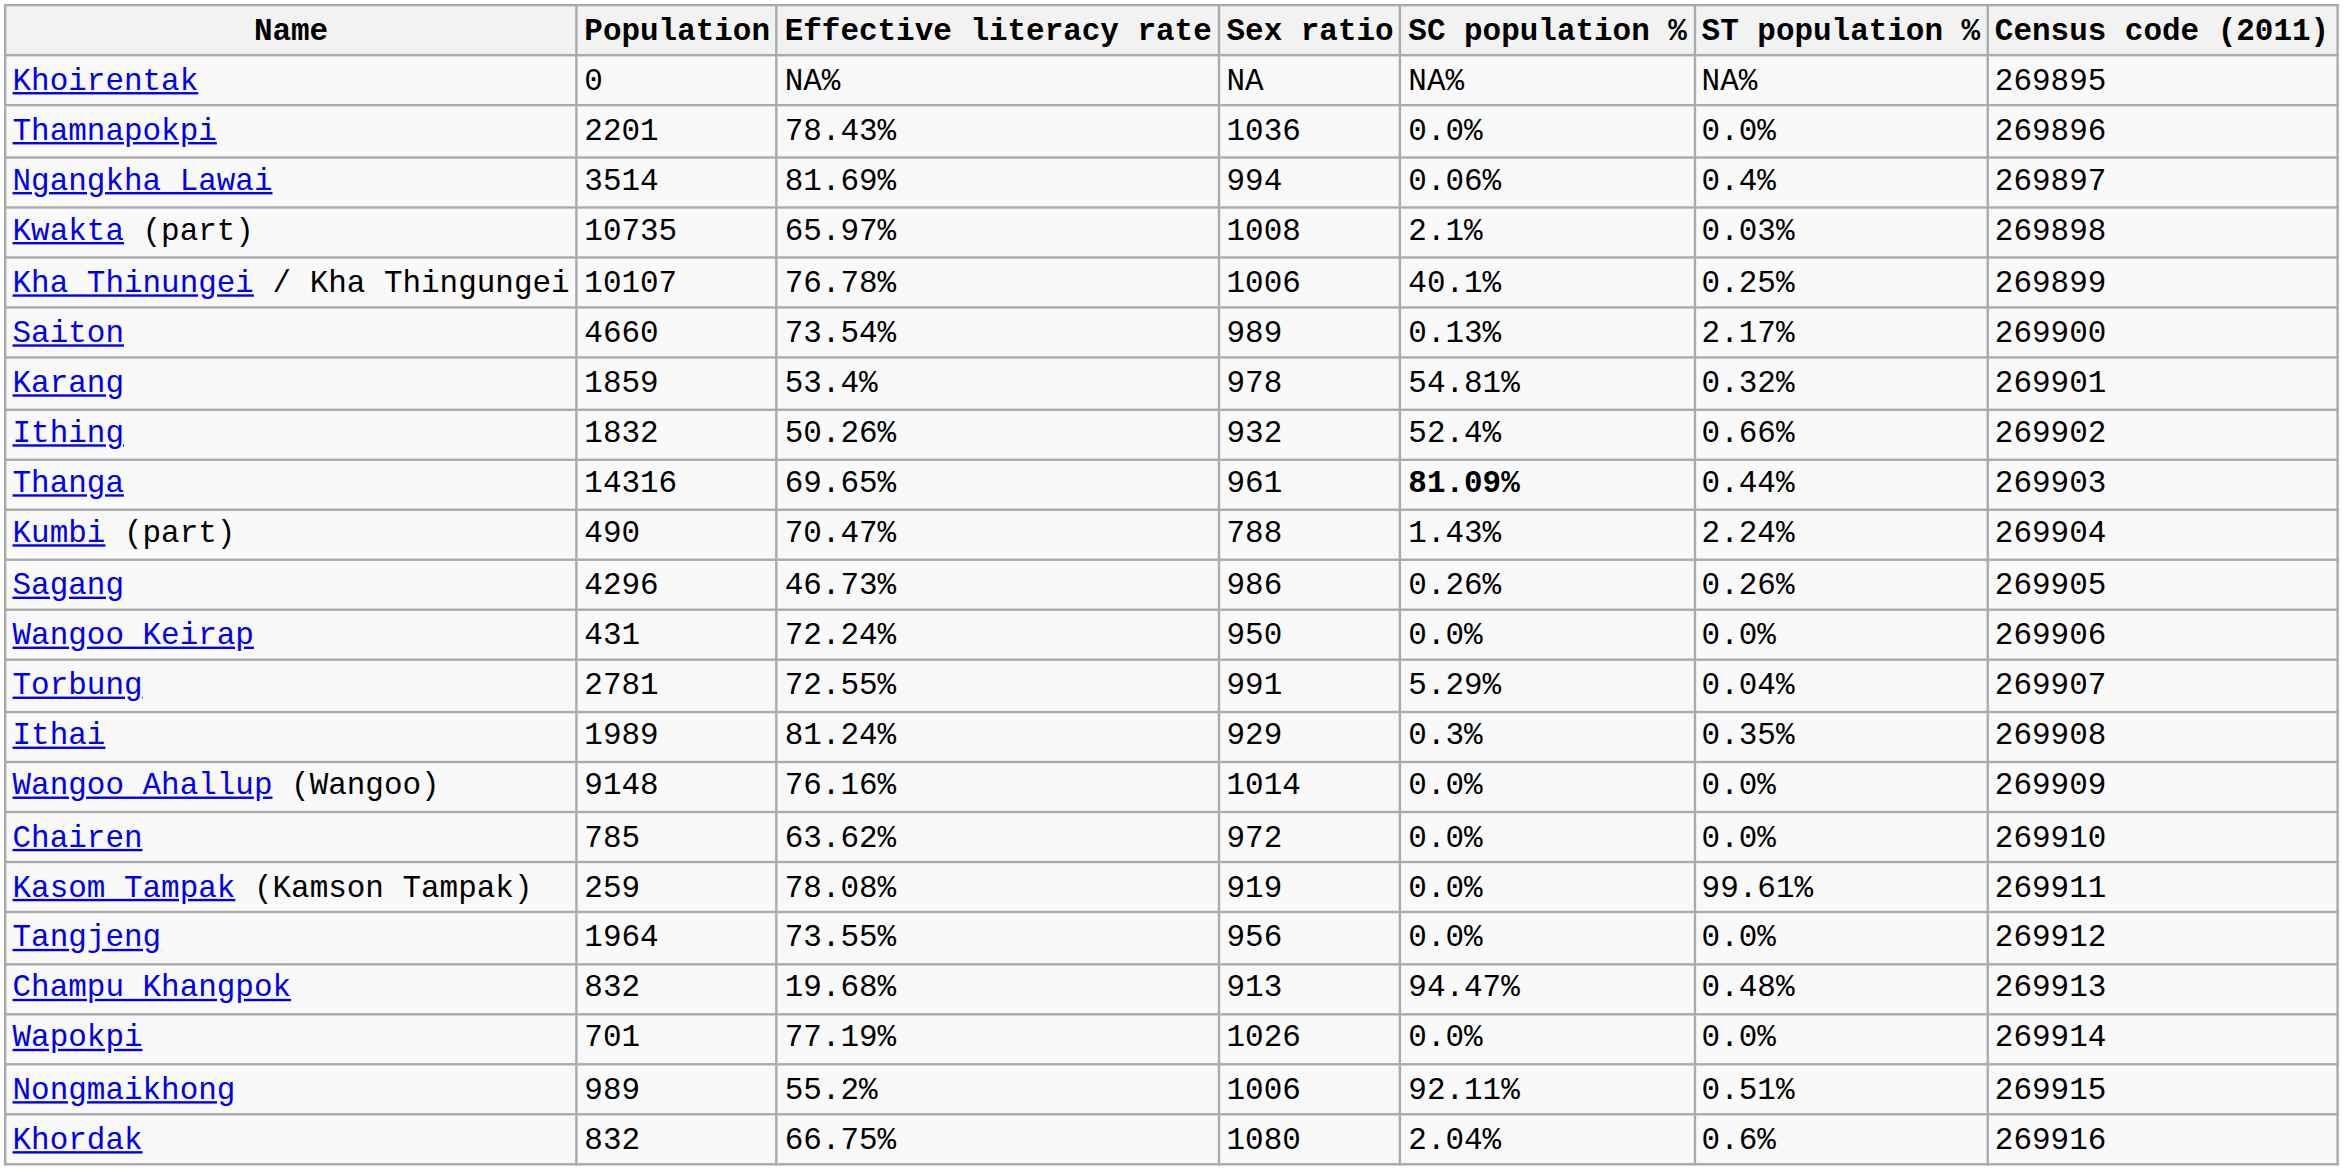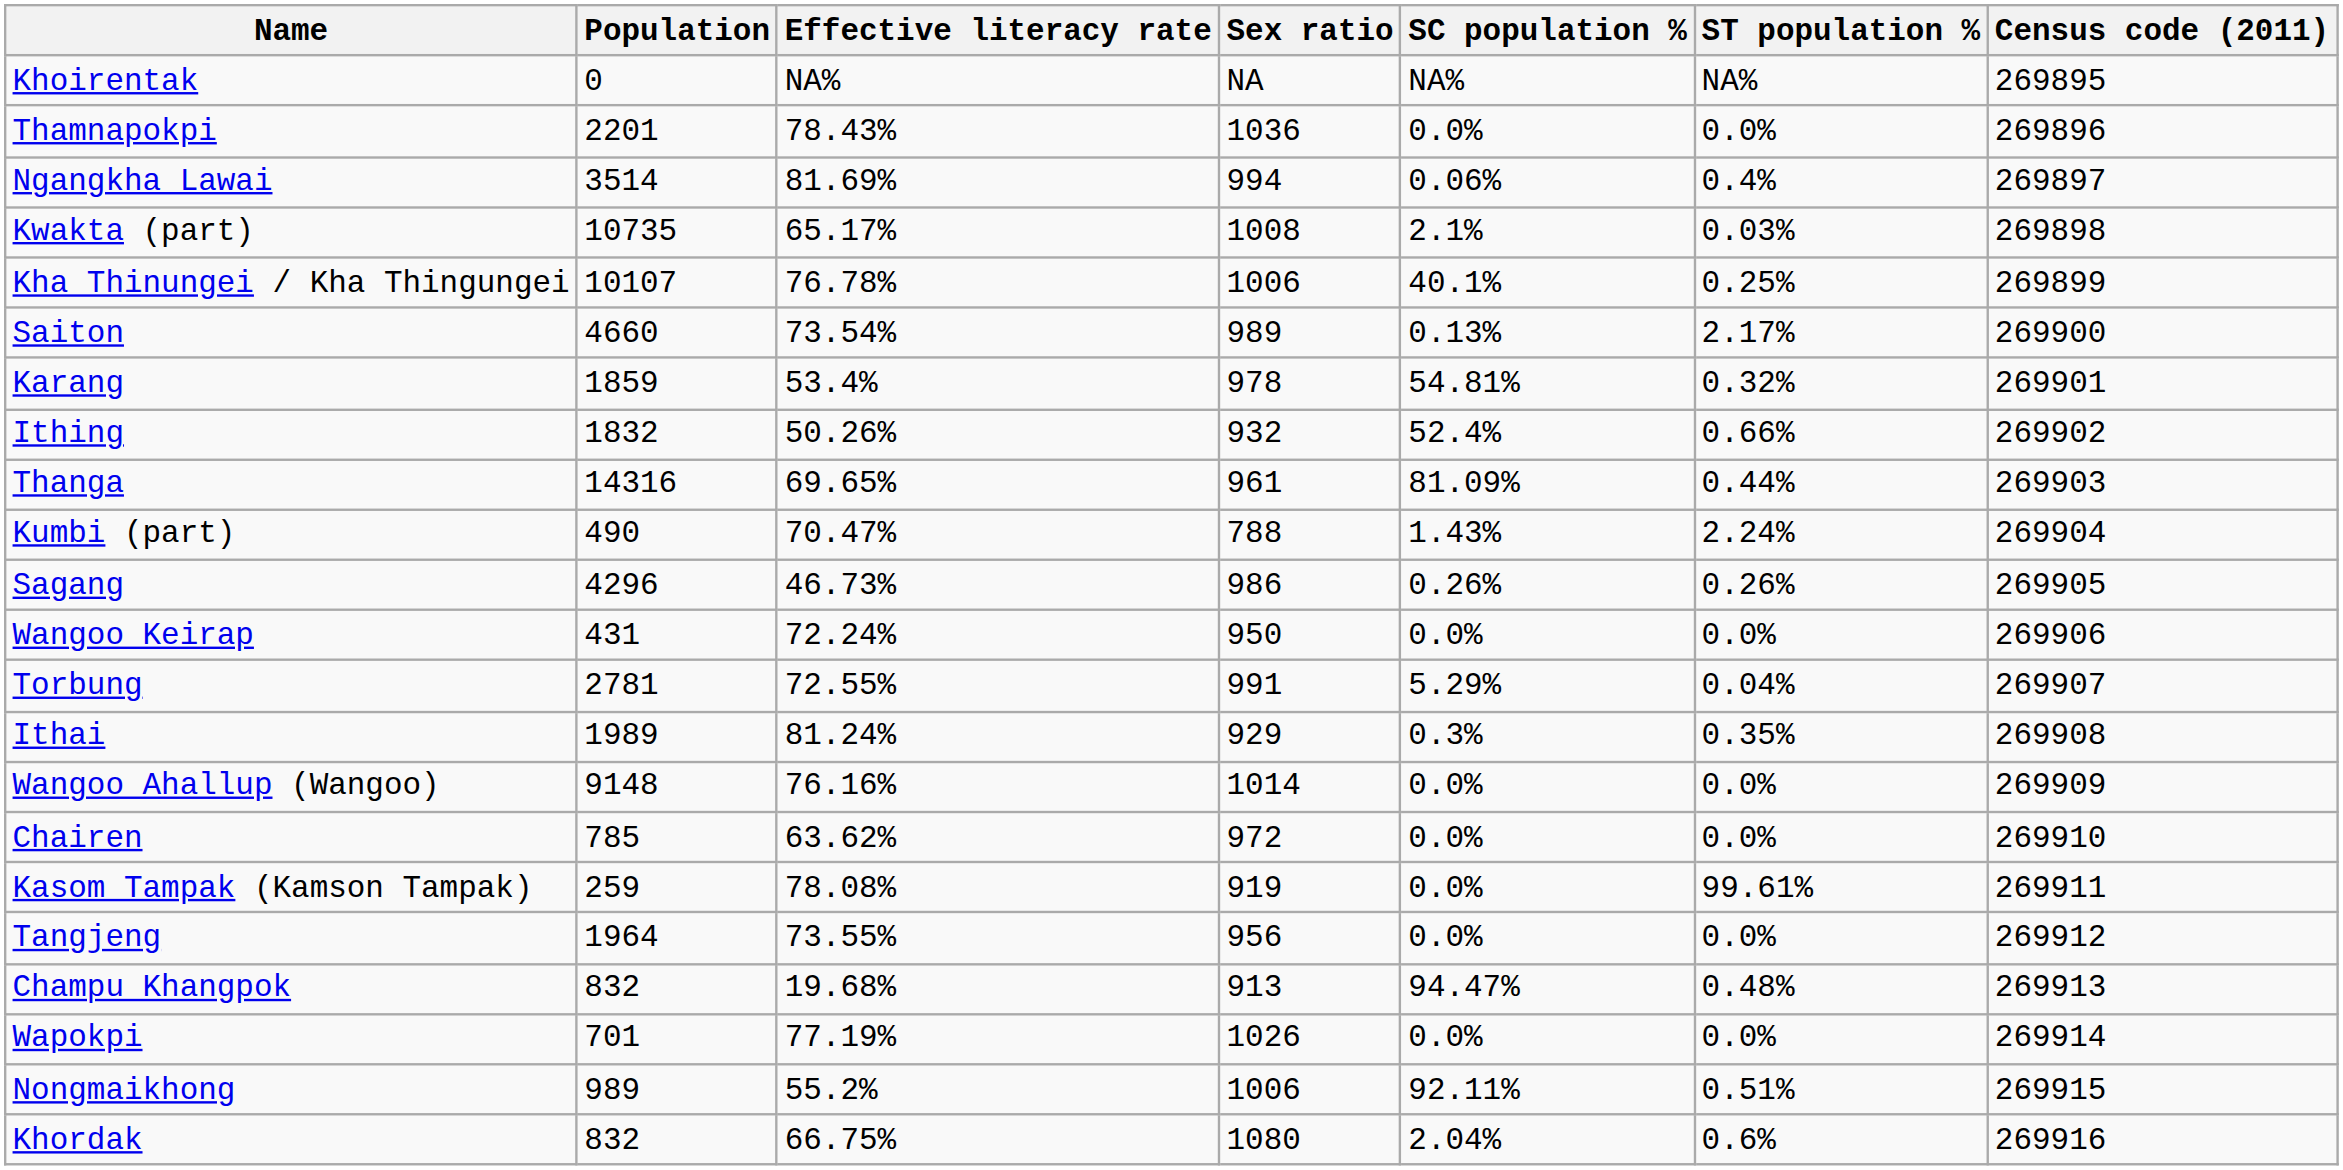Kwakta (part) | Effective literacy rate: 65.97% -> 65.17%
Thanga | SC population %: bold -> normal
